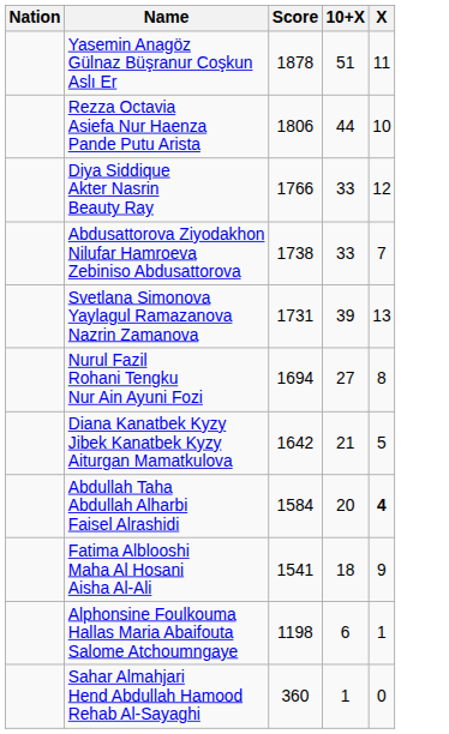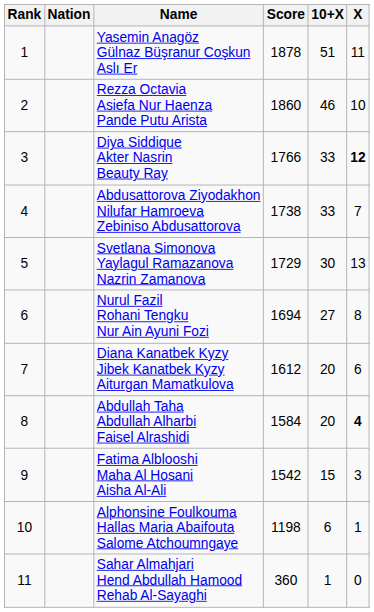+ column: Rank | 1 | 2 | 3 | 4 | 5 | 6 | 7 | 8 | 9 | 10 | 11
Rezza Octavia Asiefa Nur Haenza Pande Putu Arista | Score: 1806 -> 1860
Rezza Octavia Asiefa Nur Haenza Pande Putu Arista | 10+X: 44 -> 46
Diya Siddique Akter Nasrin Beauty Ray | X: normal -> bold
Svetlana Simonova Yaylagul Ramazanova Nazrin Zamanova | Score: 1731 -> 1729
Svetlana Simonova Yaylagul Ramazanova Nazrin Zamanova | 10+X: 39 -> 30
Diana Kanatbek Kyzy Jibek Kanatbek Kyzy Aiturgan Mamatkulova | Score: 1642 -> 1612
Diana Kanatbek Kyzy Jibek Kanatbek Kyzy Aiturgan Mamatkulova | 10+X: 21 -> 20
Diana Kanatbek Kyzy Jibek Kanatbek Kyzy Aiturgan Mamatkulova | X: 5 -> 6
Fatima Alblooshi Maha Al Hosani Aisha Al-Ali | Score: 1541 -> 1542
Fatima Alblooshi Maha Al Hosani Aisha Al-Ali | 10+X: 18 -> 15
Fatima Alblooshi Maha Al Hosani Aisha Al-Ali | X: 9 -> 3
